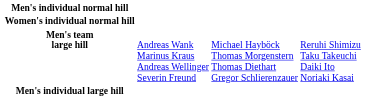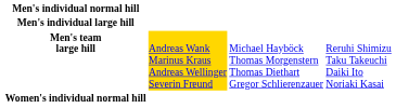rows swapped: Men's individual large hill <-> Women's individual normal hill
Men's team large hill | column 2: no background -> gold background
